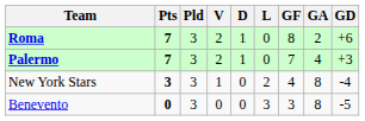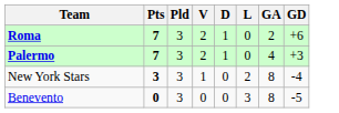- column: GF | 8 | 7 | 4 | 3
